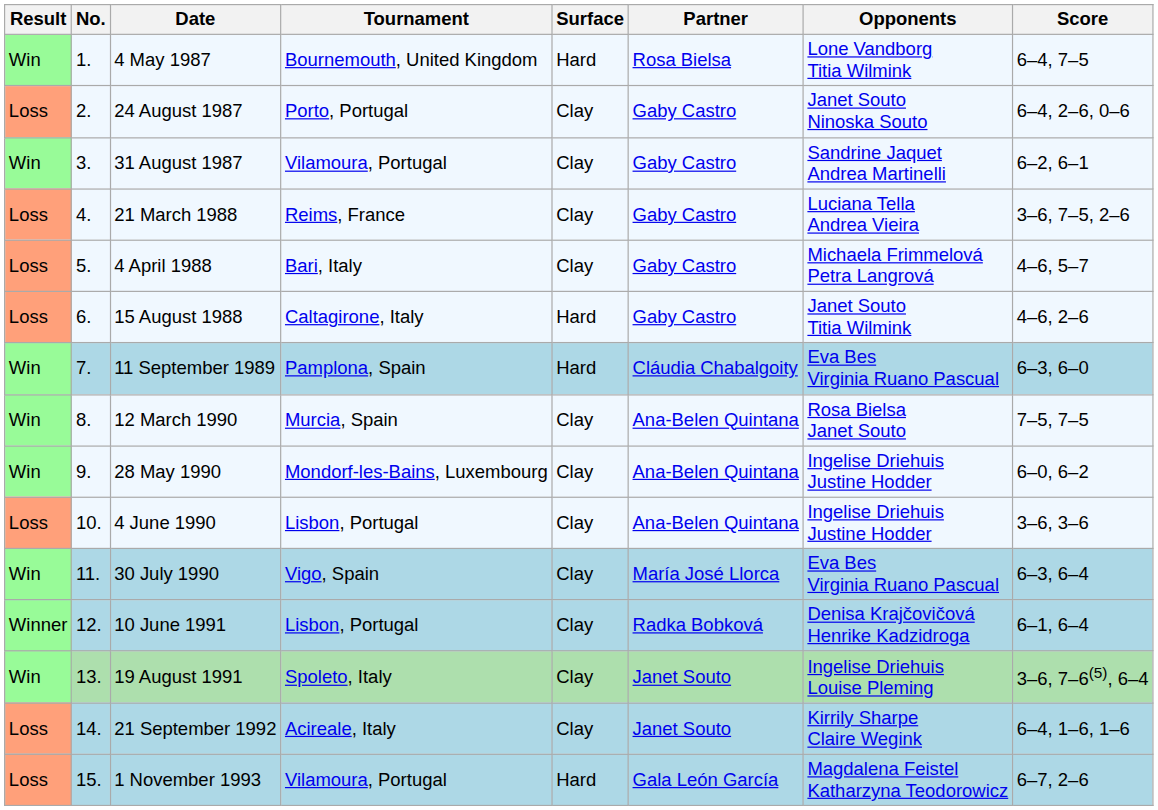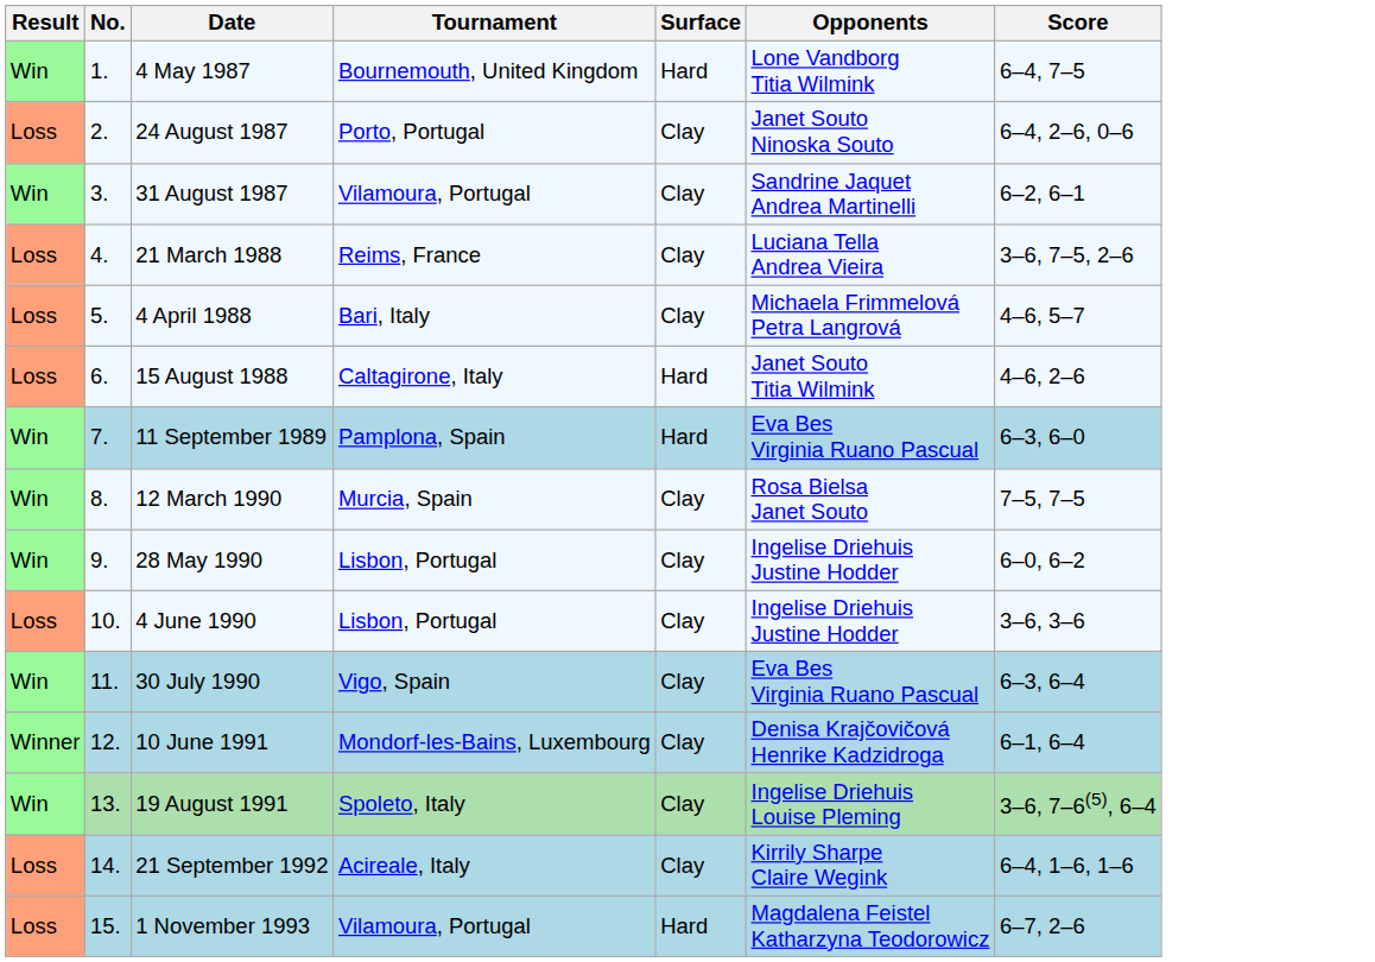- column: Partner | Rosa Bielsa | Gaby Castro | Gaby Castro | Gaby Castro | Gaby Castro | Gaby Castro | Cláudia Chabalgoity | Ana-Belen Quintana | Ana-Belen Quintana | Ana-Belen Quintana | María José Llorca | Radka Bobková | Janet Souto | Janet Souto | Gala León García
28 May 1990 | Tournament: Mondorf-les-Bains, Luxembourg -> Lisbon, Portugal
10 June 1991 | Tournament: Lisbon, Portugal -> Mondorf-les-Bains, Luxembourg
